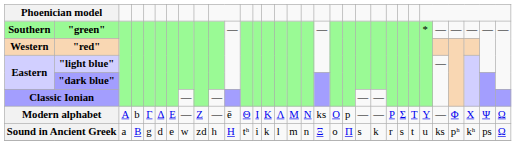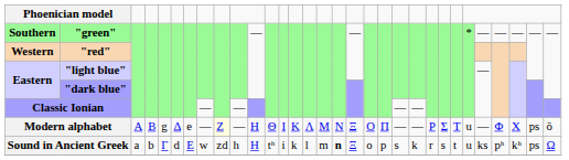Modern alphabet | column 4: b -> Β
Modern alphabet | column 5: Γ -> g
Modern alphabet | column 7: Ε -> e
Modern alphabet | column 9: no background -> lightyellow background
Modern alphabet | column 11: ē -> Η
Modern alphabet | column 18: ks -> Ξ
Modern alphabet | column 20: p -> Π
Modern alphabet | column 26: Υ -> u
Modern alphabet | column 30: Ψ -> ps
Modern alphabet | column 31: Ω -> ō
Sound in Ancient Greek | column 4: Β -> b
Sound in Ancient Greek | column 5: g -> Γ
Sound in Ancient Greek | column 7: e -> Ε
Sound in Ancient Greek | column 17: normal -> bold
Sound in Ancient Greek | column 20: Π -> p
